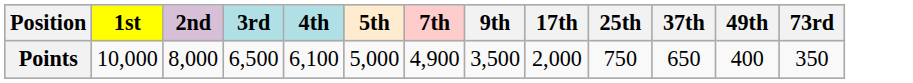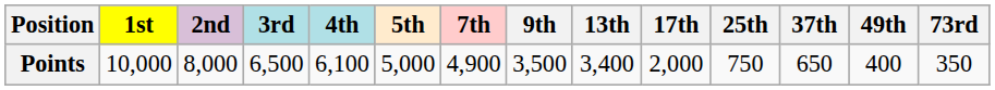+ column: 13th | 3,400
